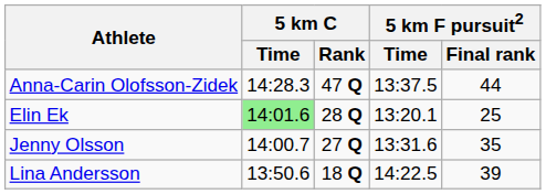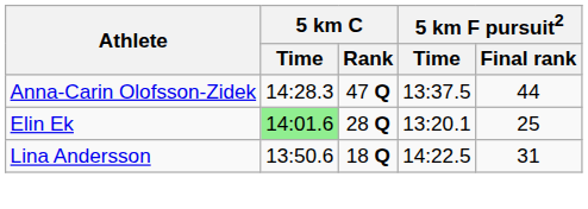- row: Jenny Olsson | 14:00.7 | 27 Q | 13:31.6 | 35
Lina Andersson | 5 km F pursuit2 / Final rank: 39 -> 31
